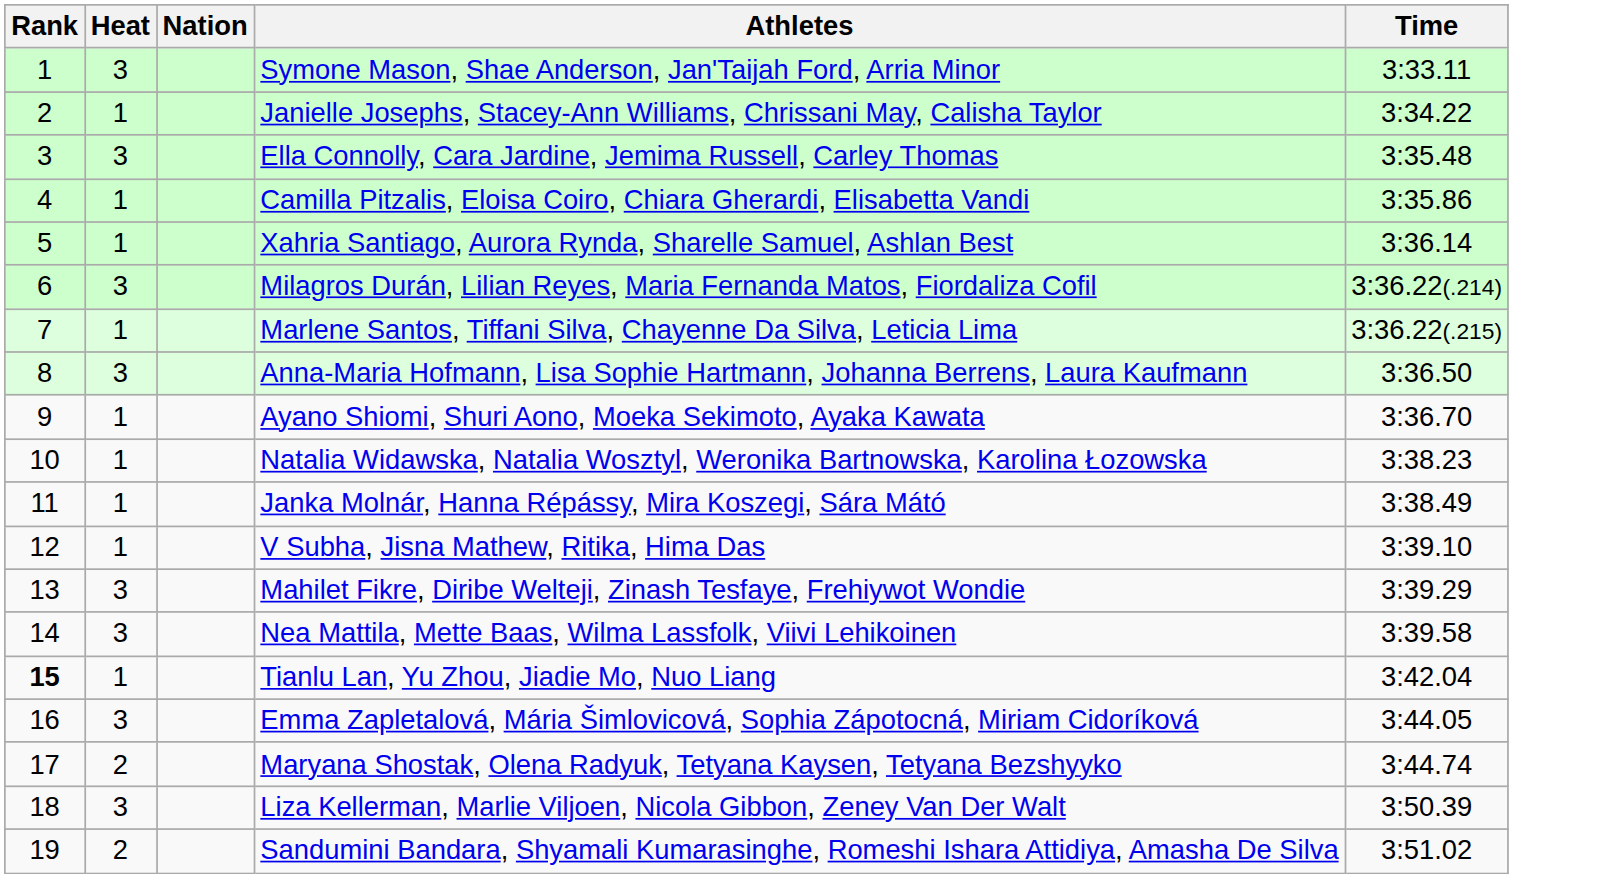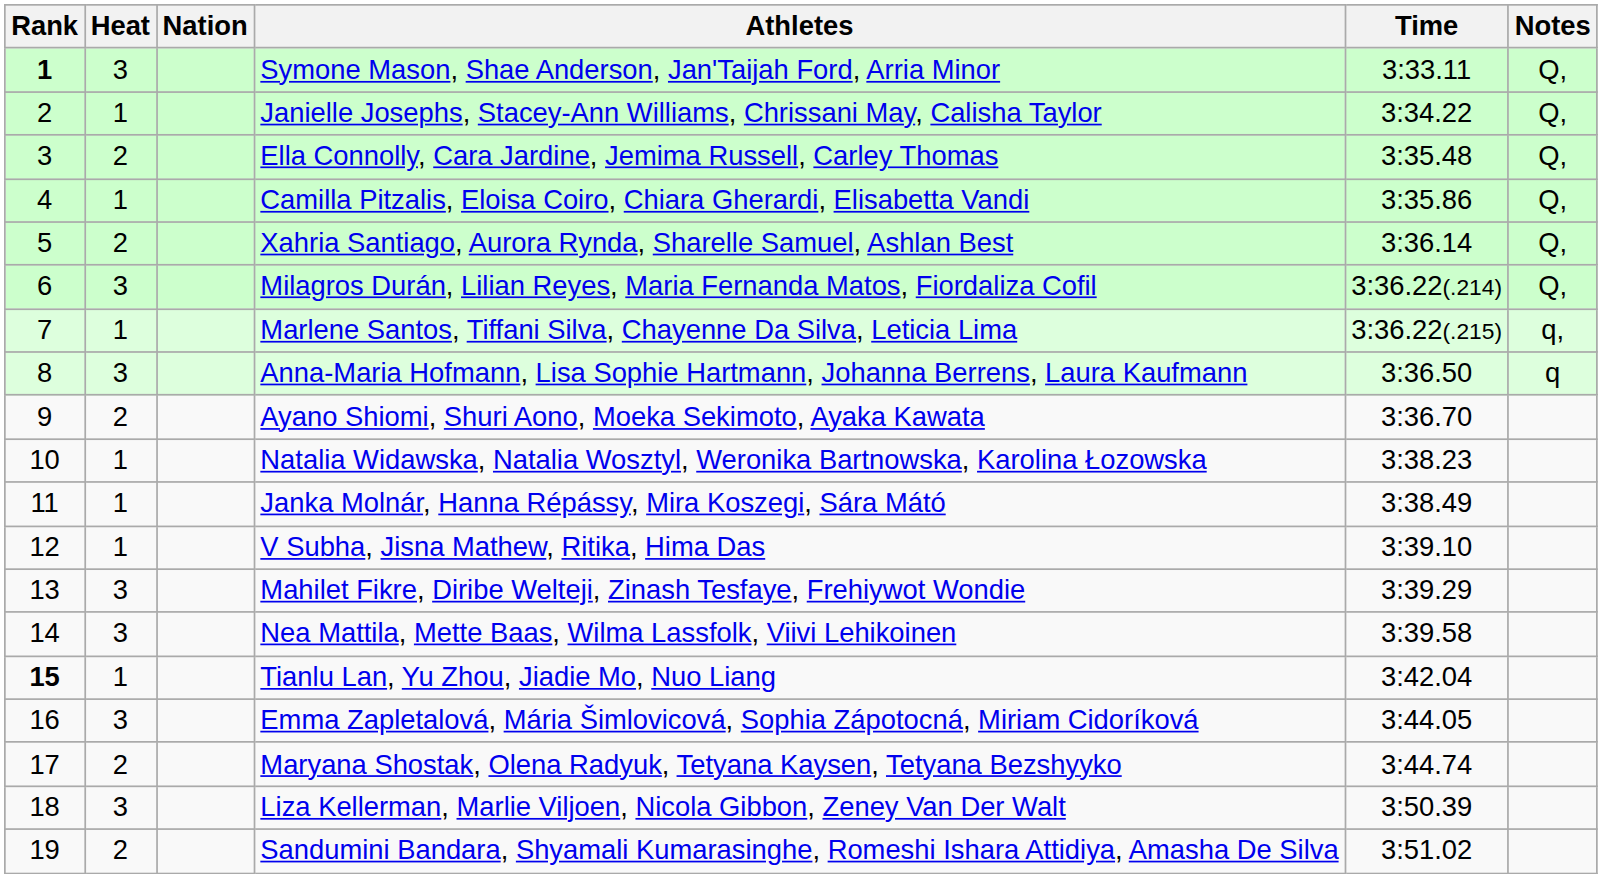+ column: Notes | Q, | Q, | Q, | Q, | Q, | Q, | q, | q
Symone Mason, Shae Anderson, Jan'Taijah Ford, Arria Minor | Rank: normal -> bold
Ella Connolly, Cara Jardine, Jemima Russell, Carley Thomas | Heat: 3 -> 2
Xahria Santiago, Aurora Rynda, Sharelle Samuel, Ashlan Best | Heat: 1 -> 2
Ayano Shiomi, Shuri Aono, Moeka Sekimoto, Ayaka Kawata | Heat: 1 -> 2
